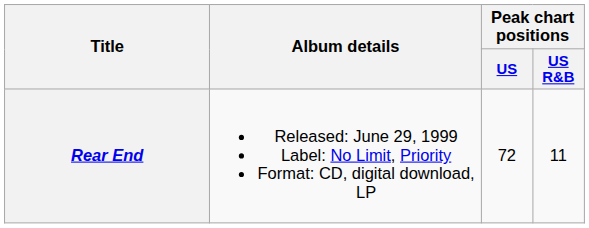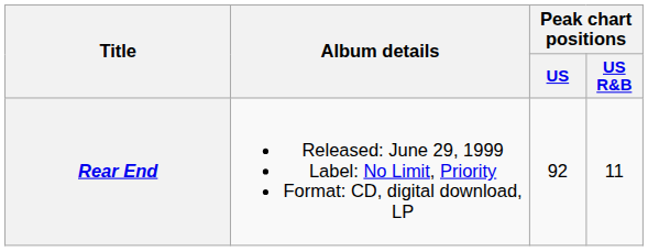Rear End | Peak chart positions / US: 72 -> 92
